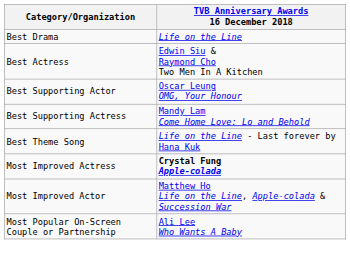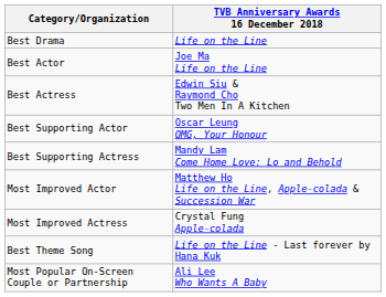+ row: Best Actor | Joe Ma Life on the Line
rows swapped: Most Improved Actor <-> Best Theme Song
Most Improved Actress | TVB Anniversary Awards 16 December 2018: bold -> normal
